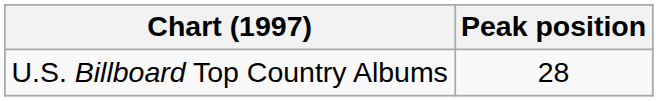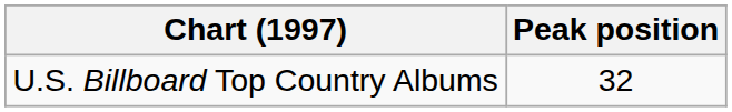U.S. Billboard Top Country Albums | Peak position: 28 -> 32
